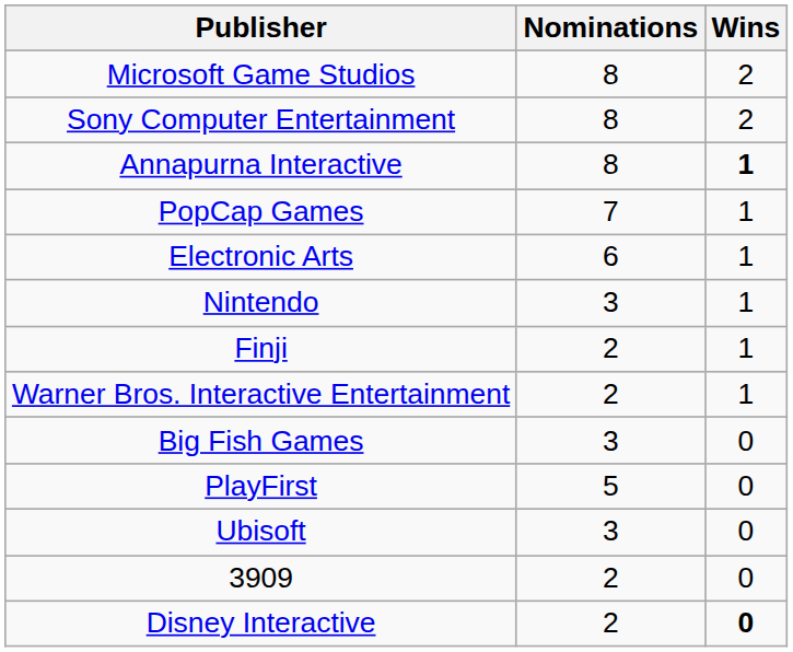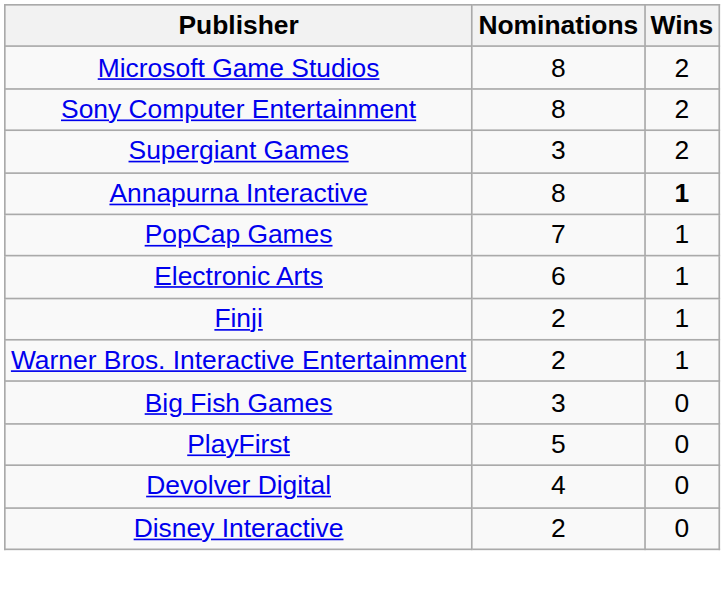+ row: Supergiant Games | 3 | 2
- row: Nintendo | 3 | 1
+ row: Devolver Digital | 4 | 0
- row: Ubisoft | 3 | 0
- row: 3909 | 2 | 0
Disney Interactive | Wins: bold -> normal
